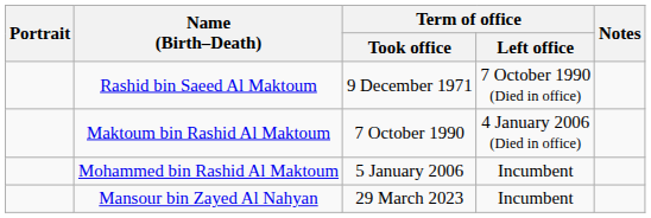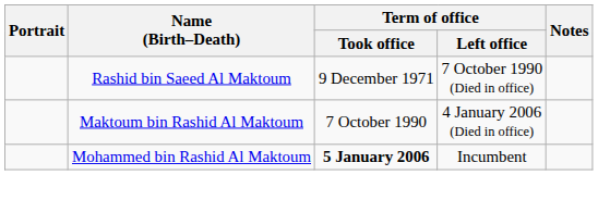Mohammed bin Rashid Al Maktoum | Term of office / Took office: normal -> bold
- row: Mansour bin Zayed Al Nahyan | 29 March 2023 | Incumbent
